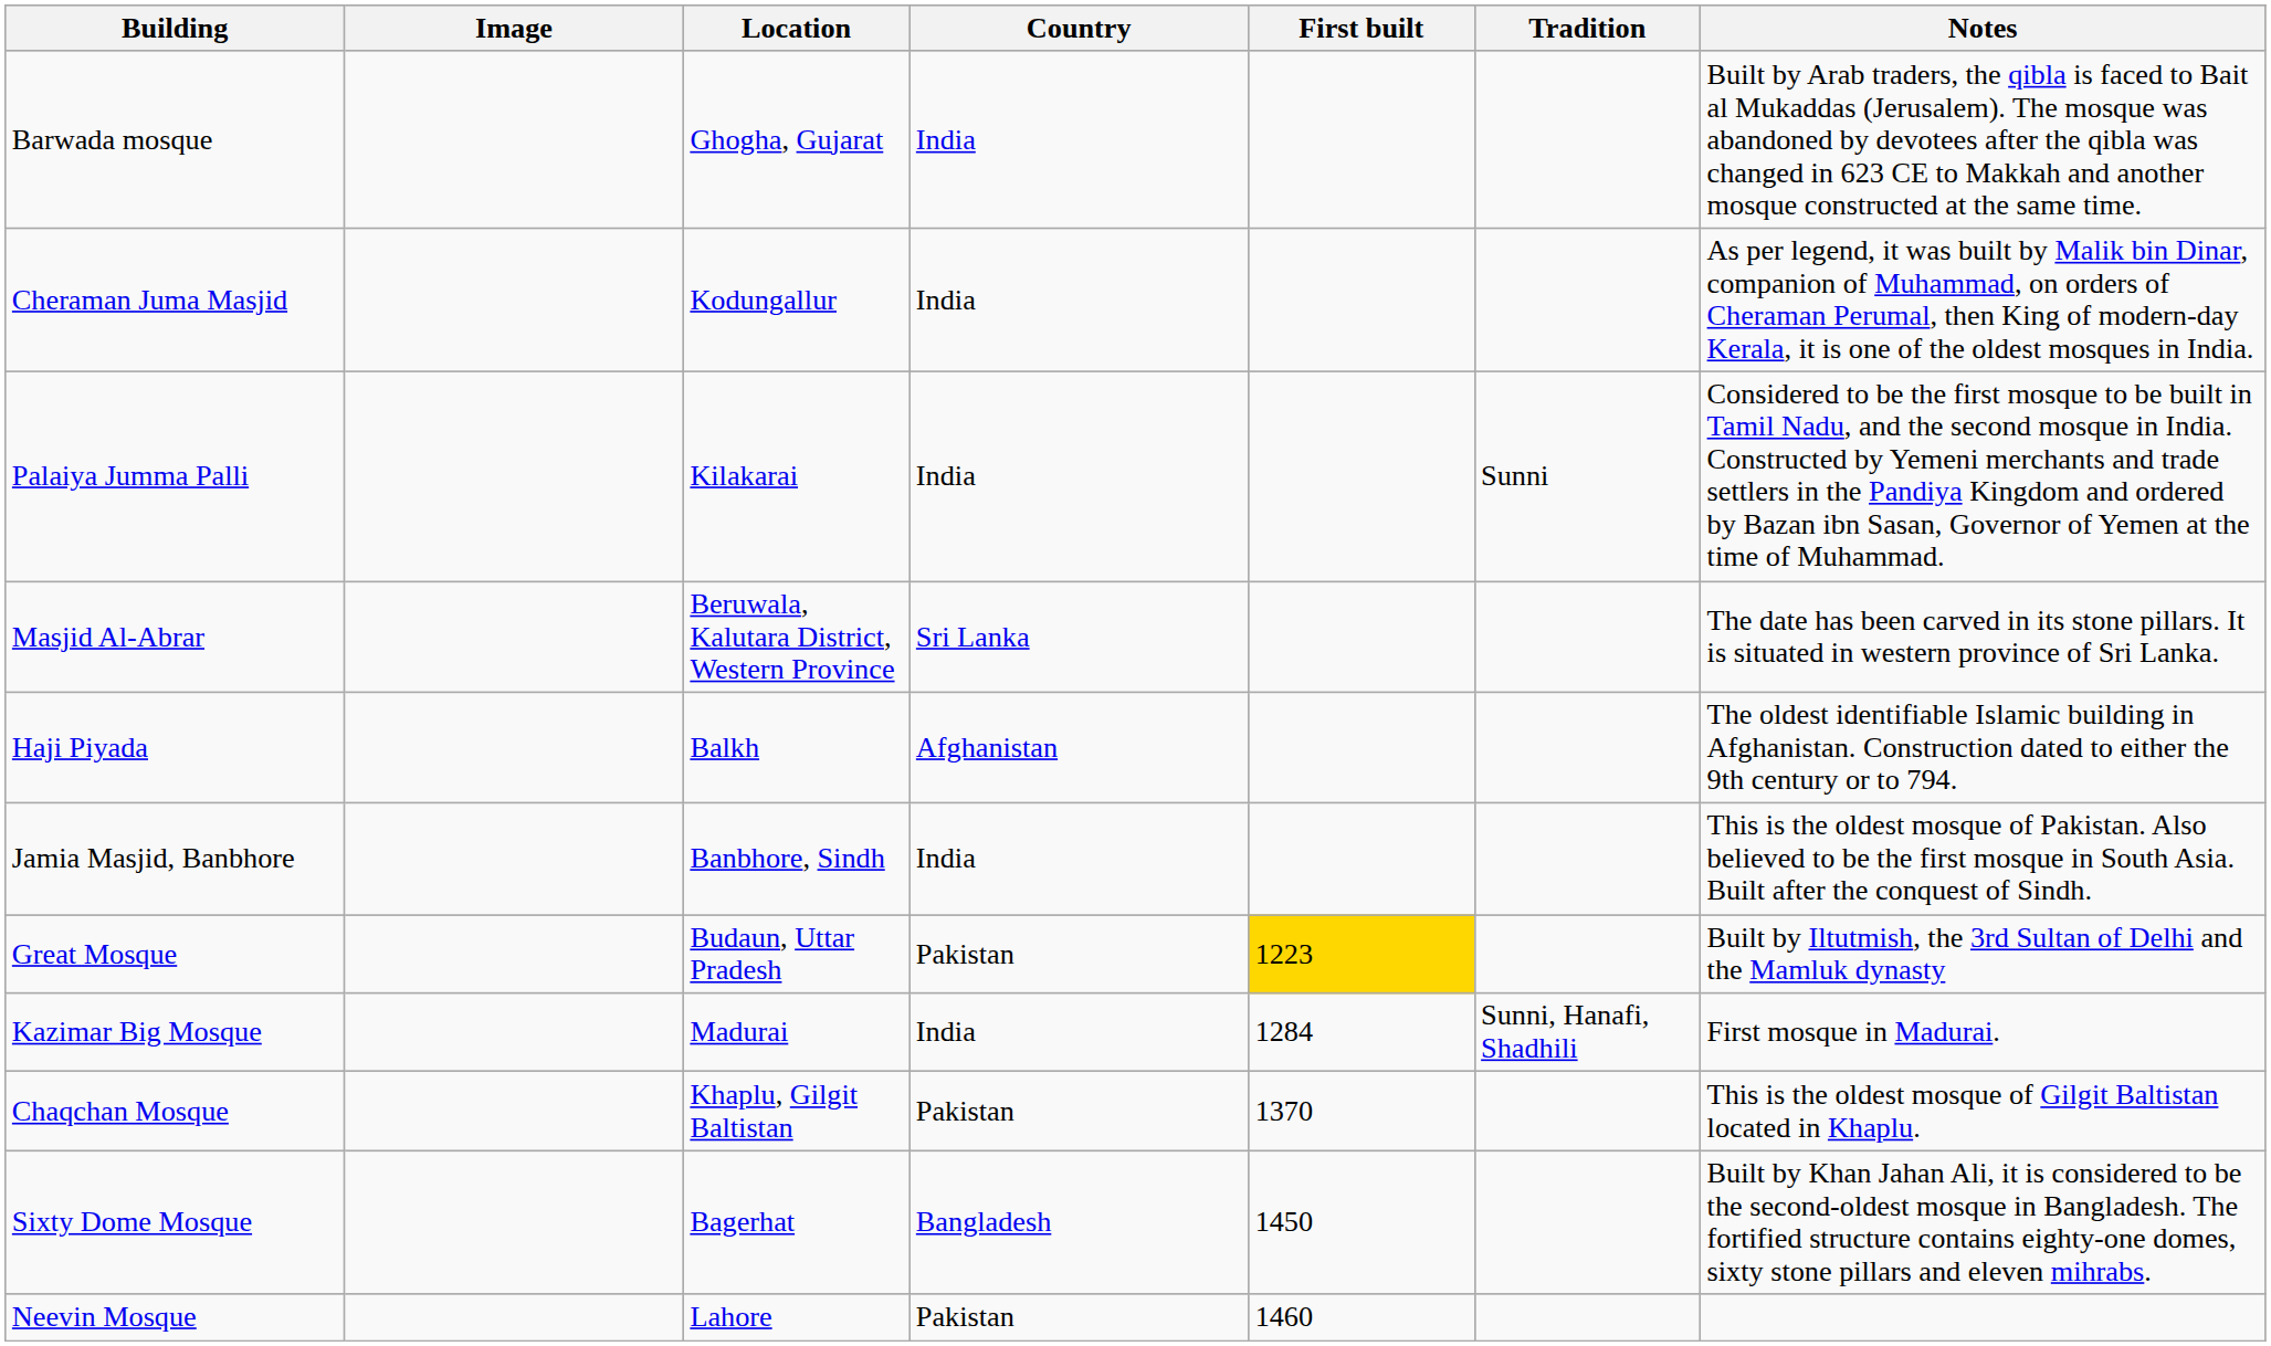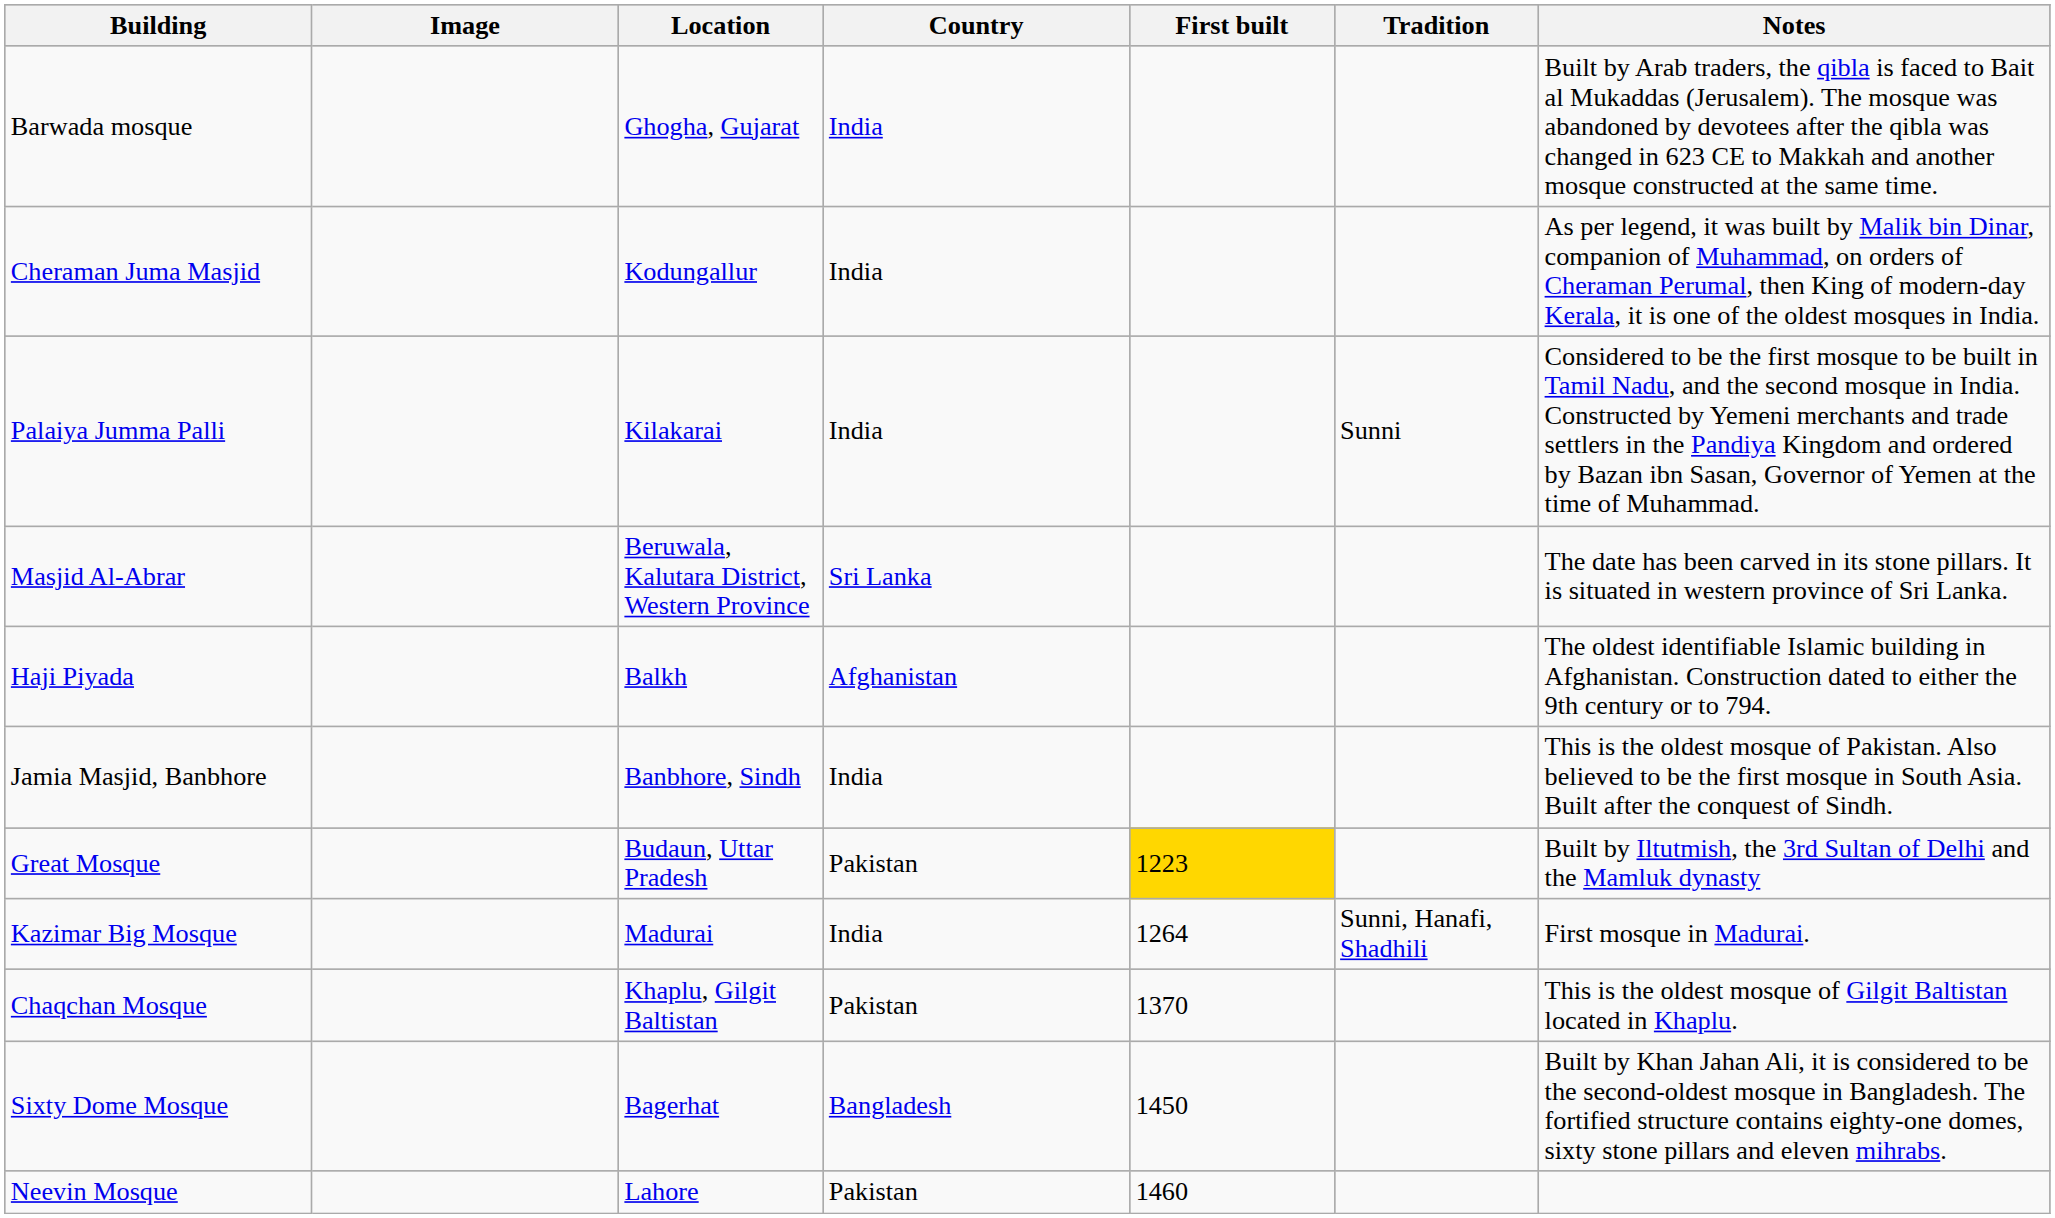Kazimar Big Mosque | First built: 1284 -> 1264
